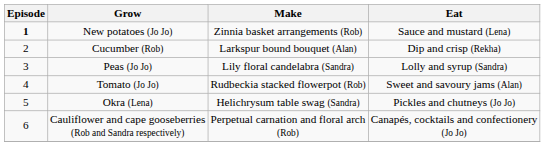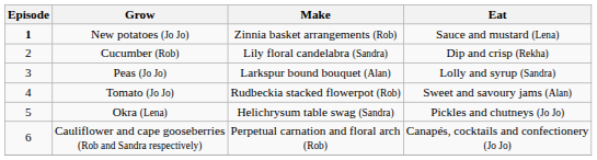Cucumber (Rob) | Make: Larkspur bound bouquet (Alan) -> Lily floral candelabra (Sandra)
Peas (Jo Jo) | Make: Lily floral candelabra (Sandra) -> Larkspur bound bouquet (Alan)
